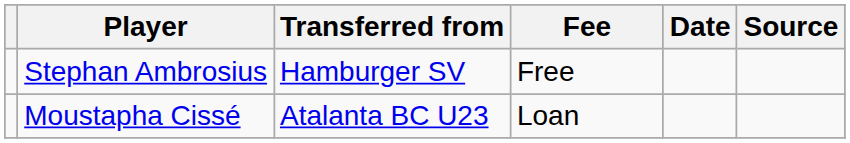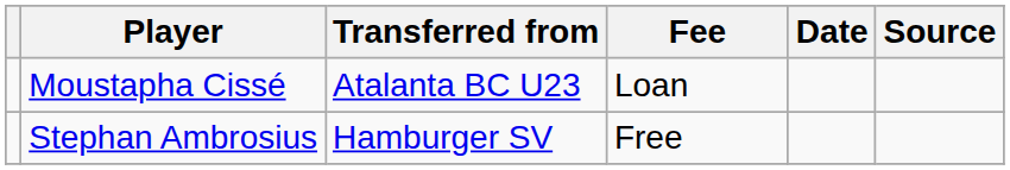rows swapped: Stephan Ambrosius <-> Moustapha Cissé
